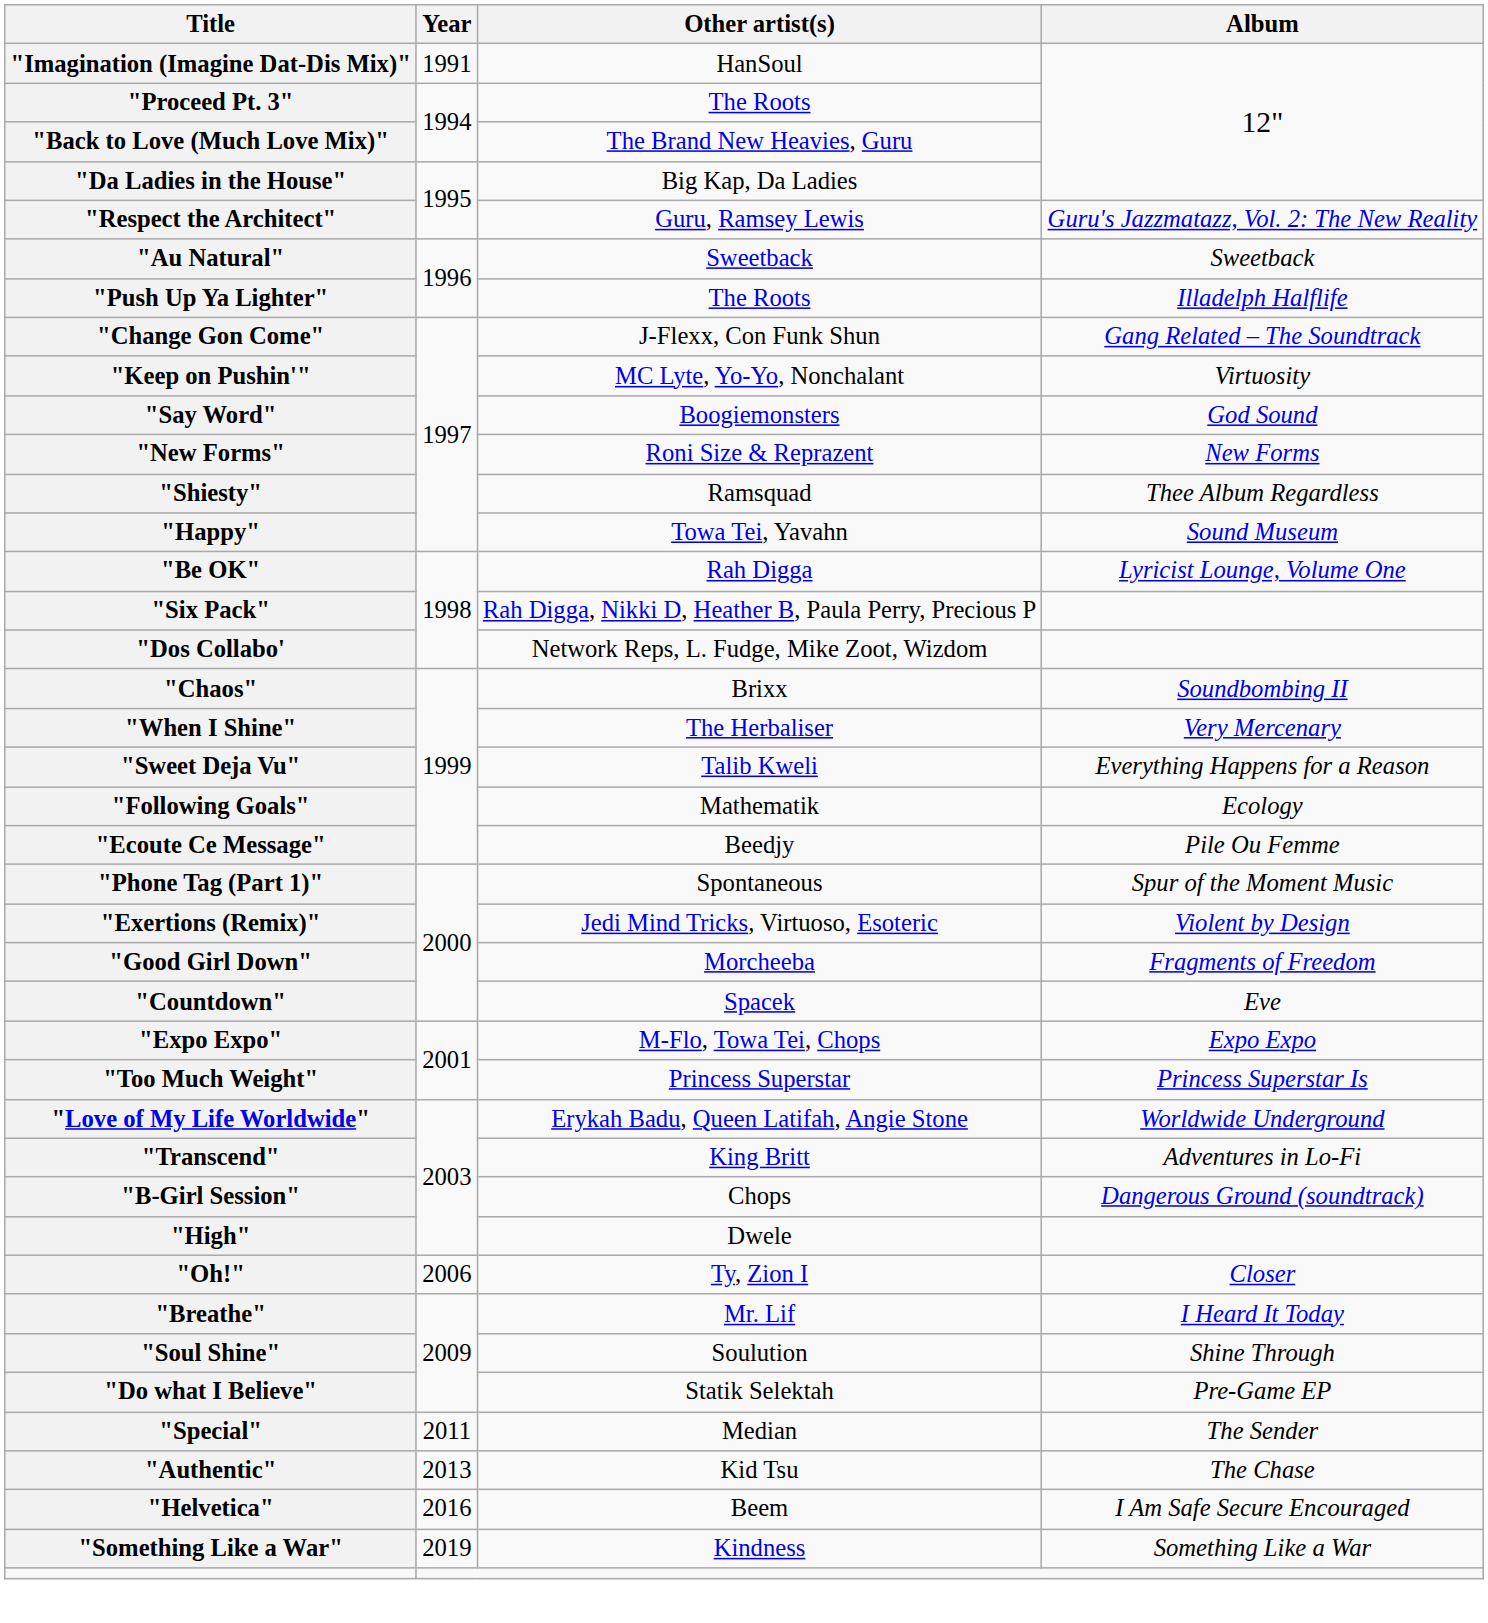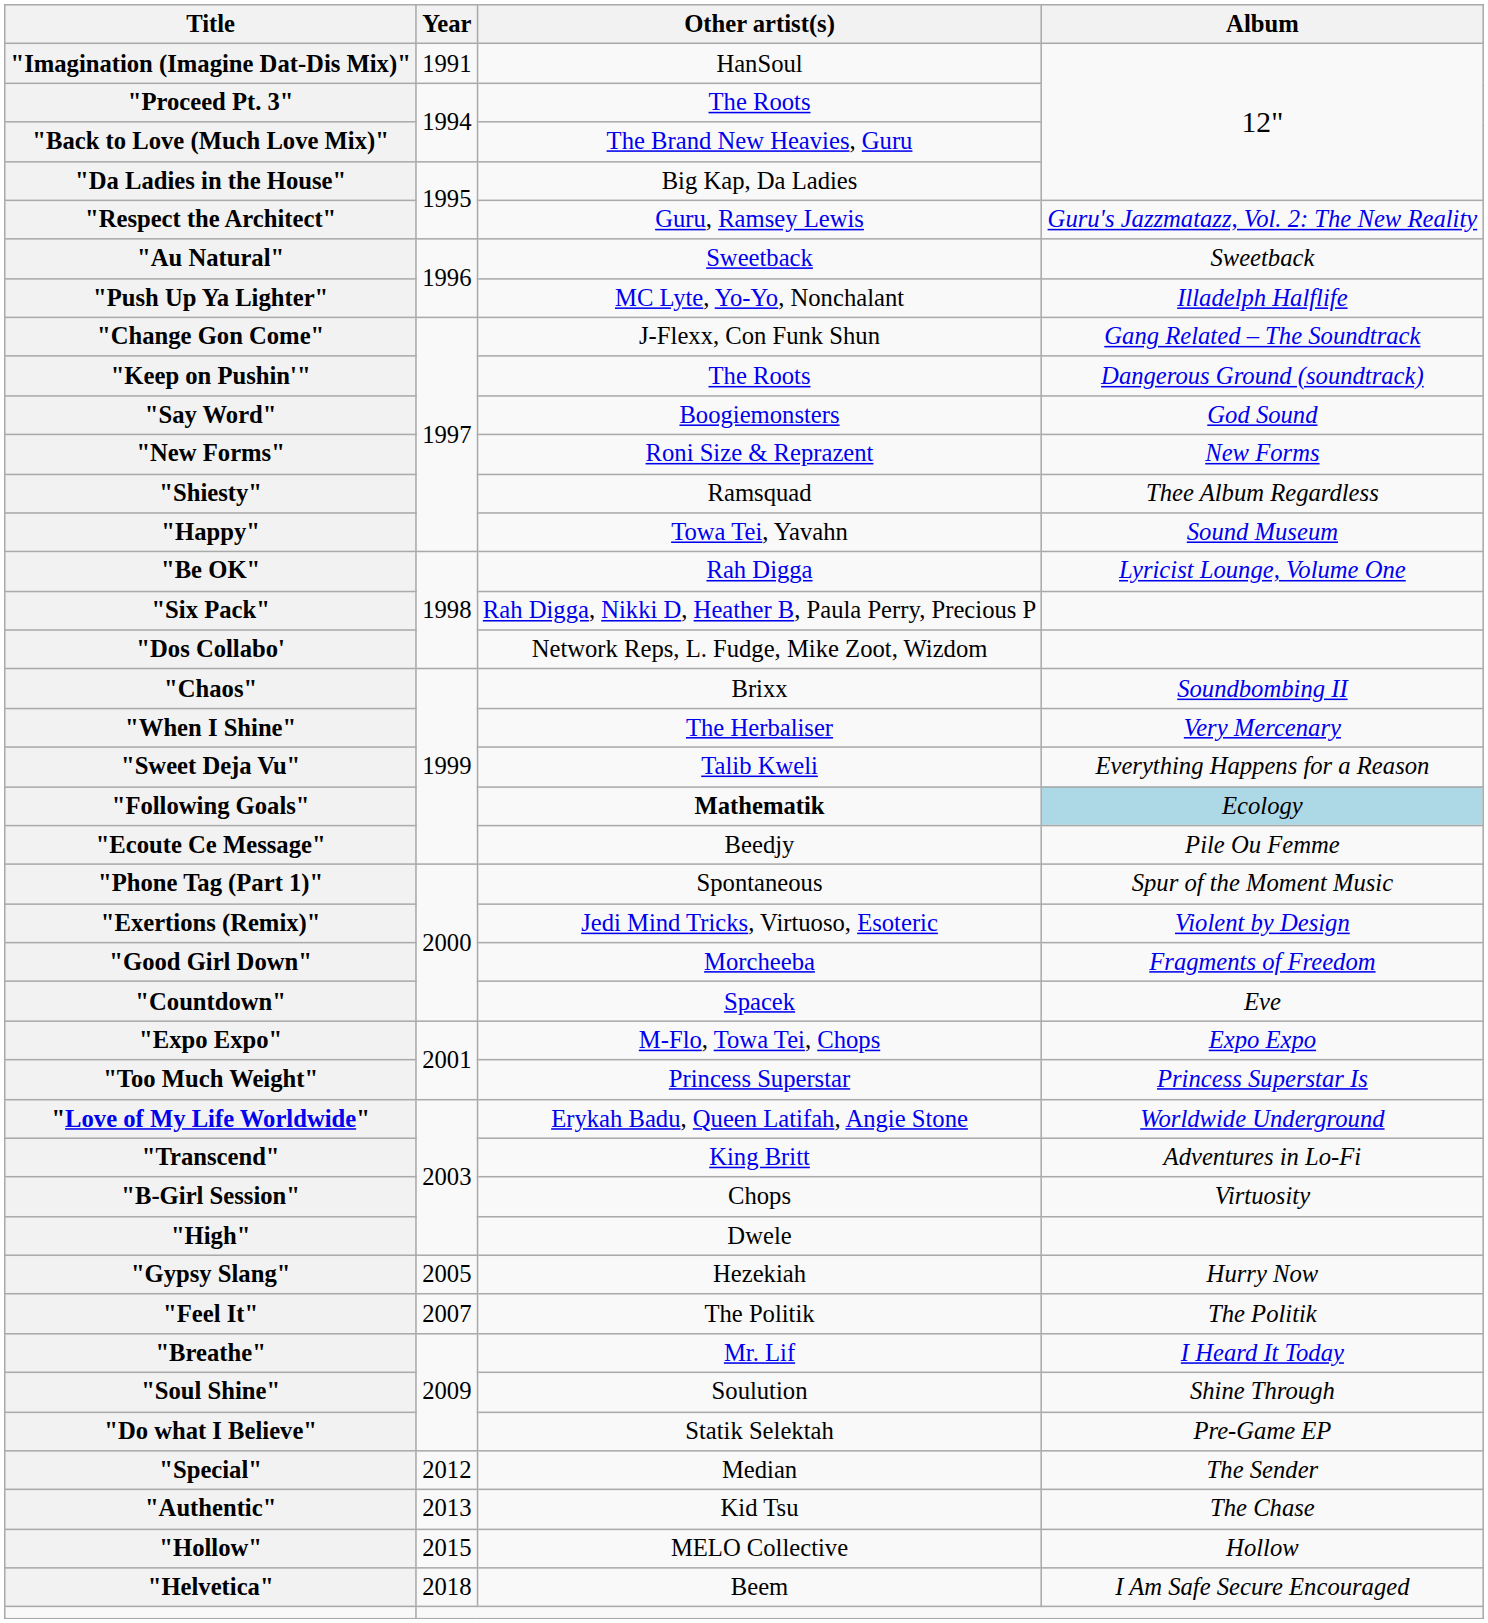"Push Up Ya Lighter" | Other artist(s): The Roots -> MC Lyte, Yo-Yo, Nonchalant
"Keep on Pushin'" | Other artist(s): MC Lyte, Yo-Yo, Nonchalant -> The Roots
"Keep on Pushin'" | Album: Virtuosity -> Dangerous Ground (soundtrack)
"Following Goals" | Other artist(s): normal -> bold
"Following Goals" | Album: no background -> lightblue background
"B-Girl Session" | Album: Dangerous Ground (soundtrack) -> Virtuosity
+ row: "Gypsy Slang" | 2005 | Hezekiah | Hurry Now
- row: "Oh!" | 2006 | Ty, Zion I | Closer
+ row: "Feel It" | 2007 | The Politik | The Politik
"Special" | Year: 2011 -> 2012
+ row: "Hollow" | 2015 | MELO Collective | Hollow
"Helvetica" | Year: 2016 -> 2018
- row: "Something Like a War" | 2019 | Kindness | Something Like a War
